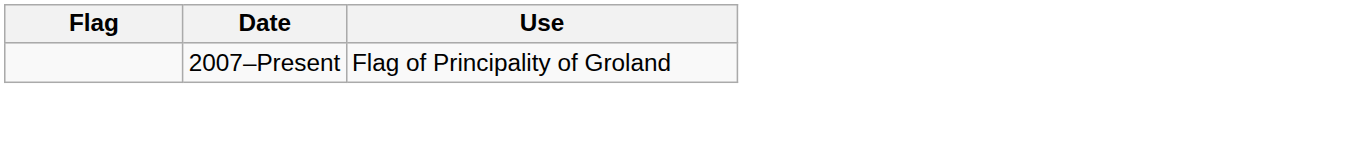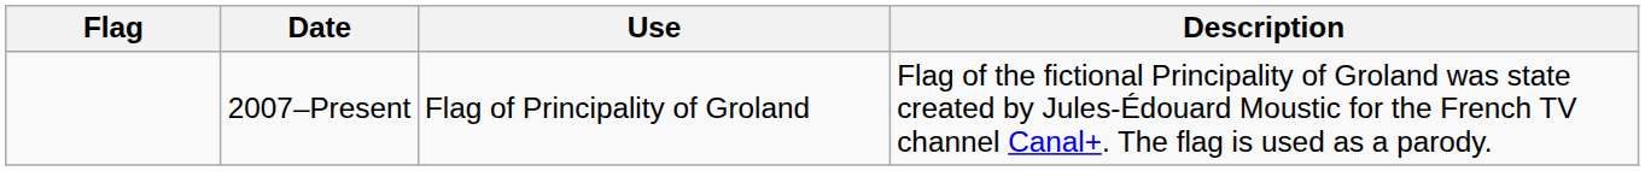+ column: Description | Flag of the fictional Principality of Groland was state created by Jules-Édouard Moustic for the French TV channel Canal+. The flag is used as a parody.
